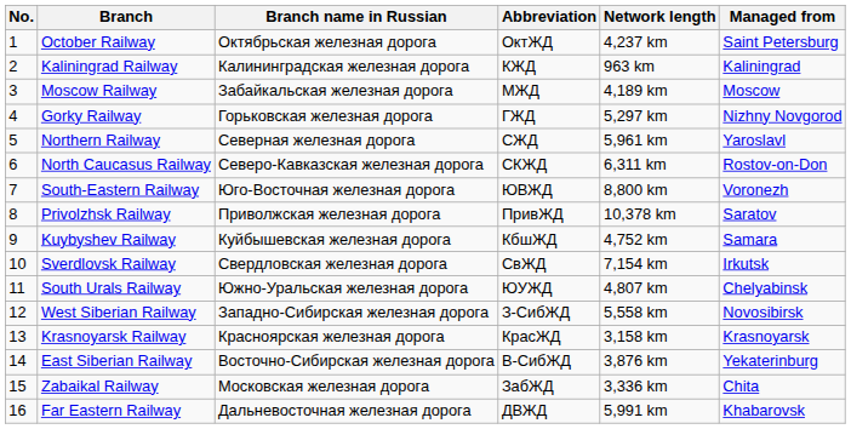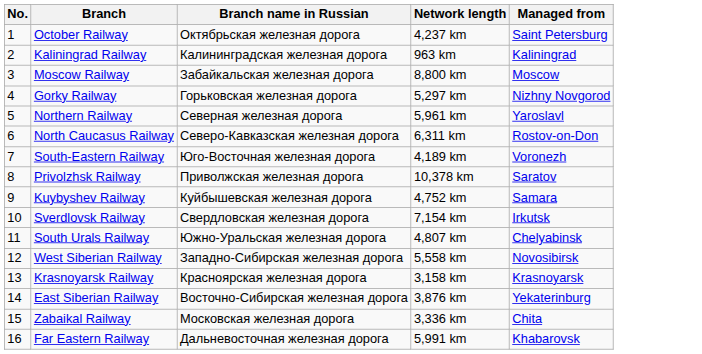- column: Abbreviation | ОктЖД | КЖД | МЖД | ГЖД | СЖД | СКЖД | ЮВЖД | ПривЖД | КбшЖД | СвЖД | ЮУЖД | З-СибЖД | КрасЖД | В-СибЖД | ЗабЖД | ДВЖД
Moscow Railway | Network length: 4,189 km -> 8,800 km
South-Eastern Railway | Network length: 8,800 km -> 4,189 km
